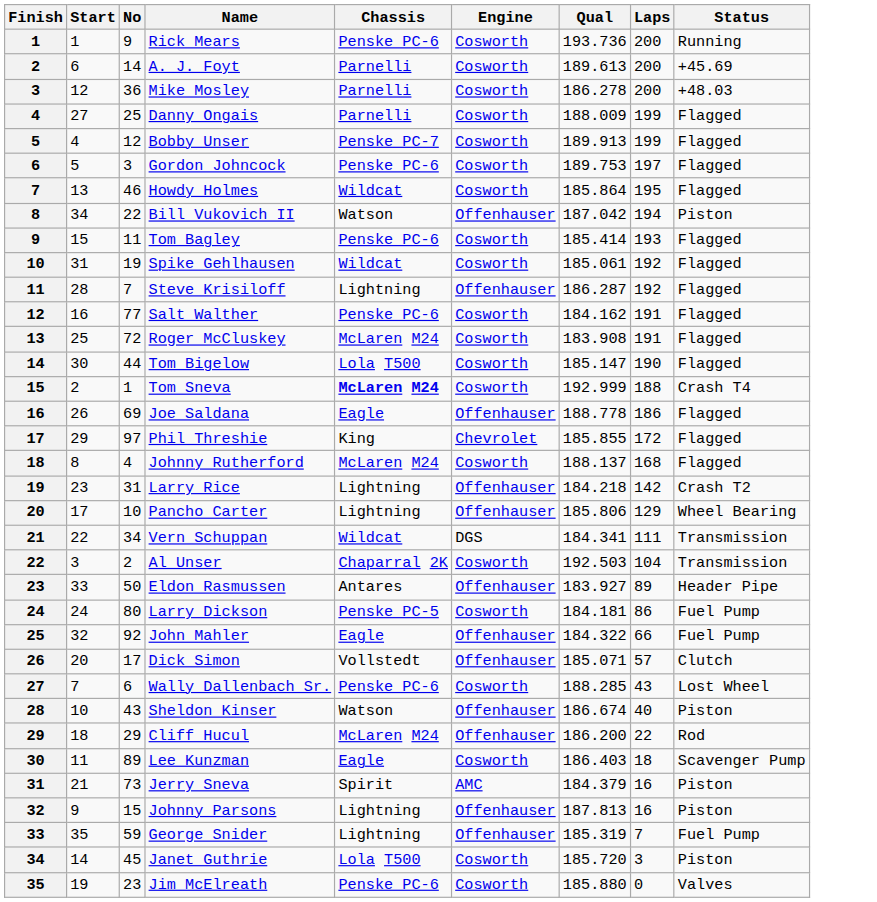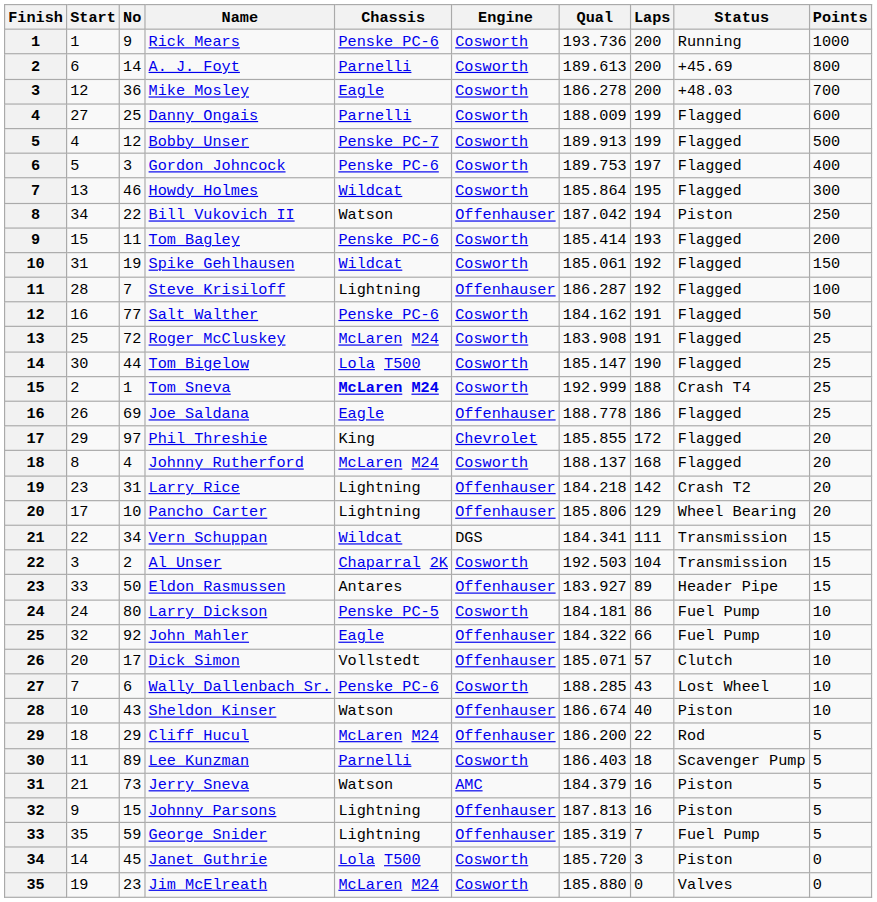+ column: Points | 1000 | 800 | 700 | 600 | 500 | 400 | 300 | 250 | 200 | 150 | 100 | 50 | 25 | 25 | 25 | 25 | 20 | 20 | 20 | 20 | 15 | 15 | 15 | 10 | 10 | 10 | 10 | 10 | 5 | 5 | 5 | 5 | 5 | 0 | 0
Mike Mosley | Chassis: Parnelli -> Eagle
Lee Kunzman | Chassis: Eagle -> Parnelli
Jerry Sneva | Chassis: Spirit -> Watson
Jim McElreath | Chassis: Penske PC-6 -> McLaren M24
